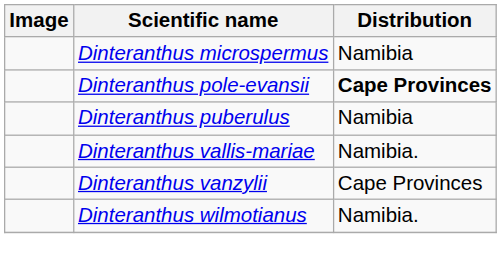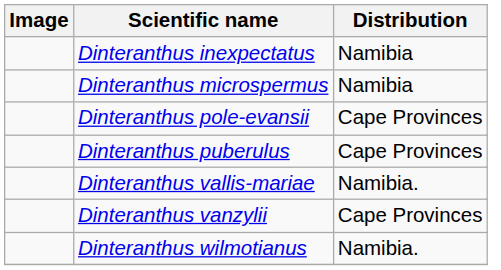+ row: Dinteranthus inexpectatus | Namibia
Dinteranthus pole-evansii | Distribution: bold -> normal
Dinteranthus puberulus | Distribution: Namibia -> Cape Provinces
